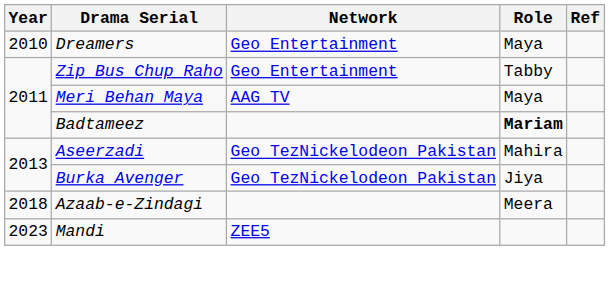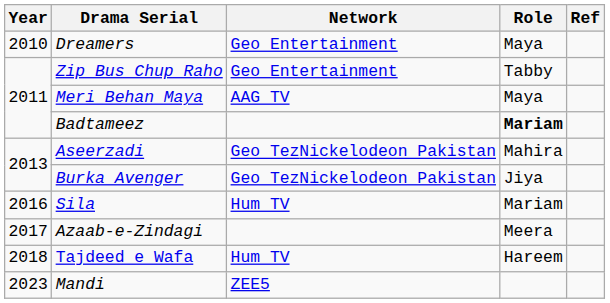+ row: 2016 | Sila | Hum TV | Mariam
Azaab-e-Zindagi | Year: 2018 -> 2017
+ row: 2018 | Tajdeed e Wafa | Hum TV | Hareem
